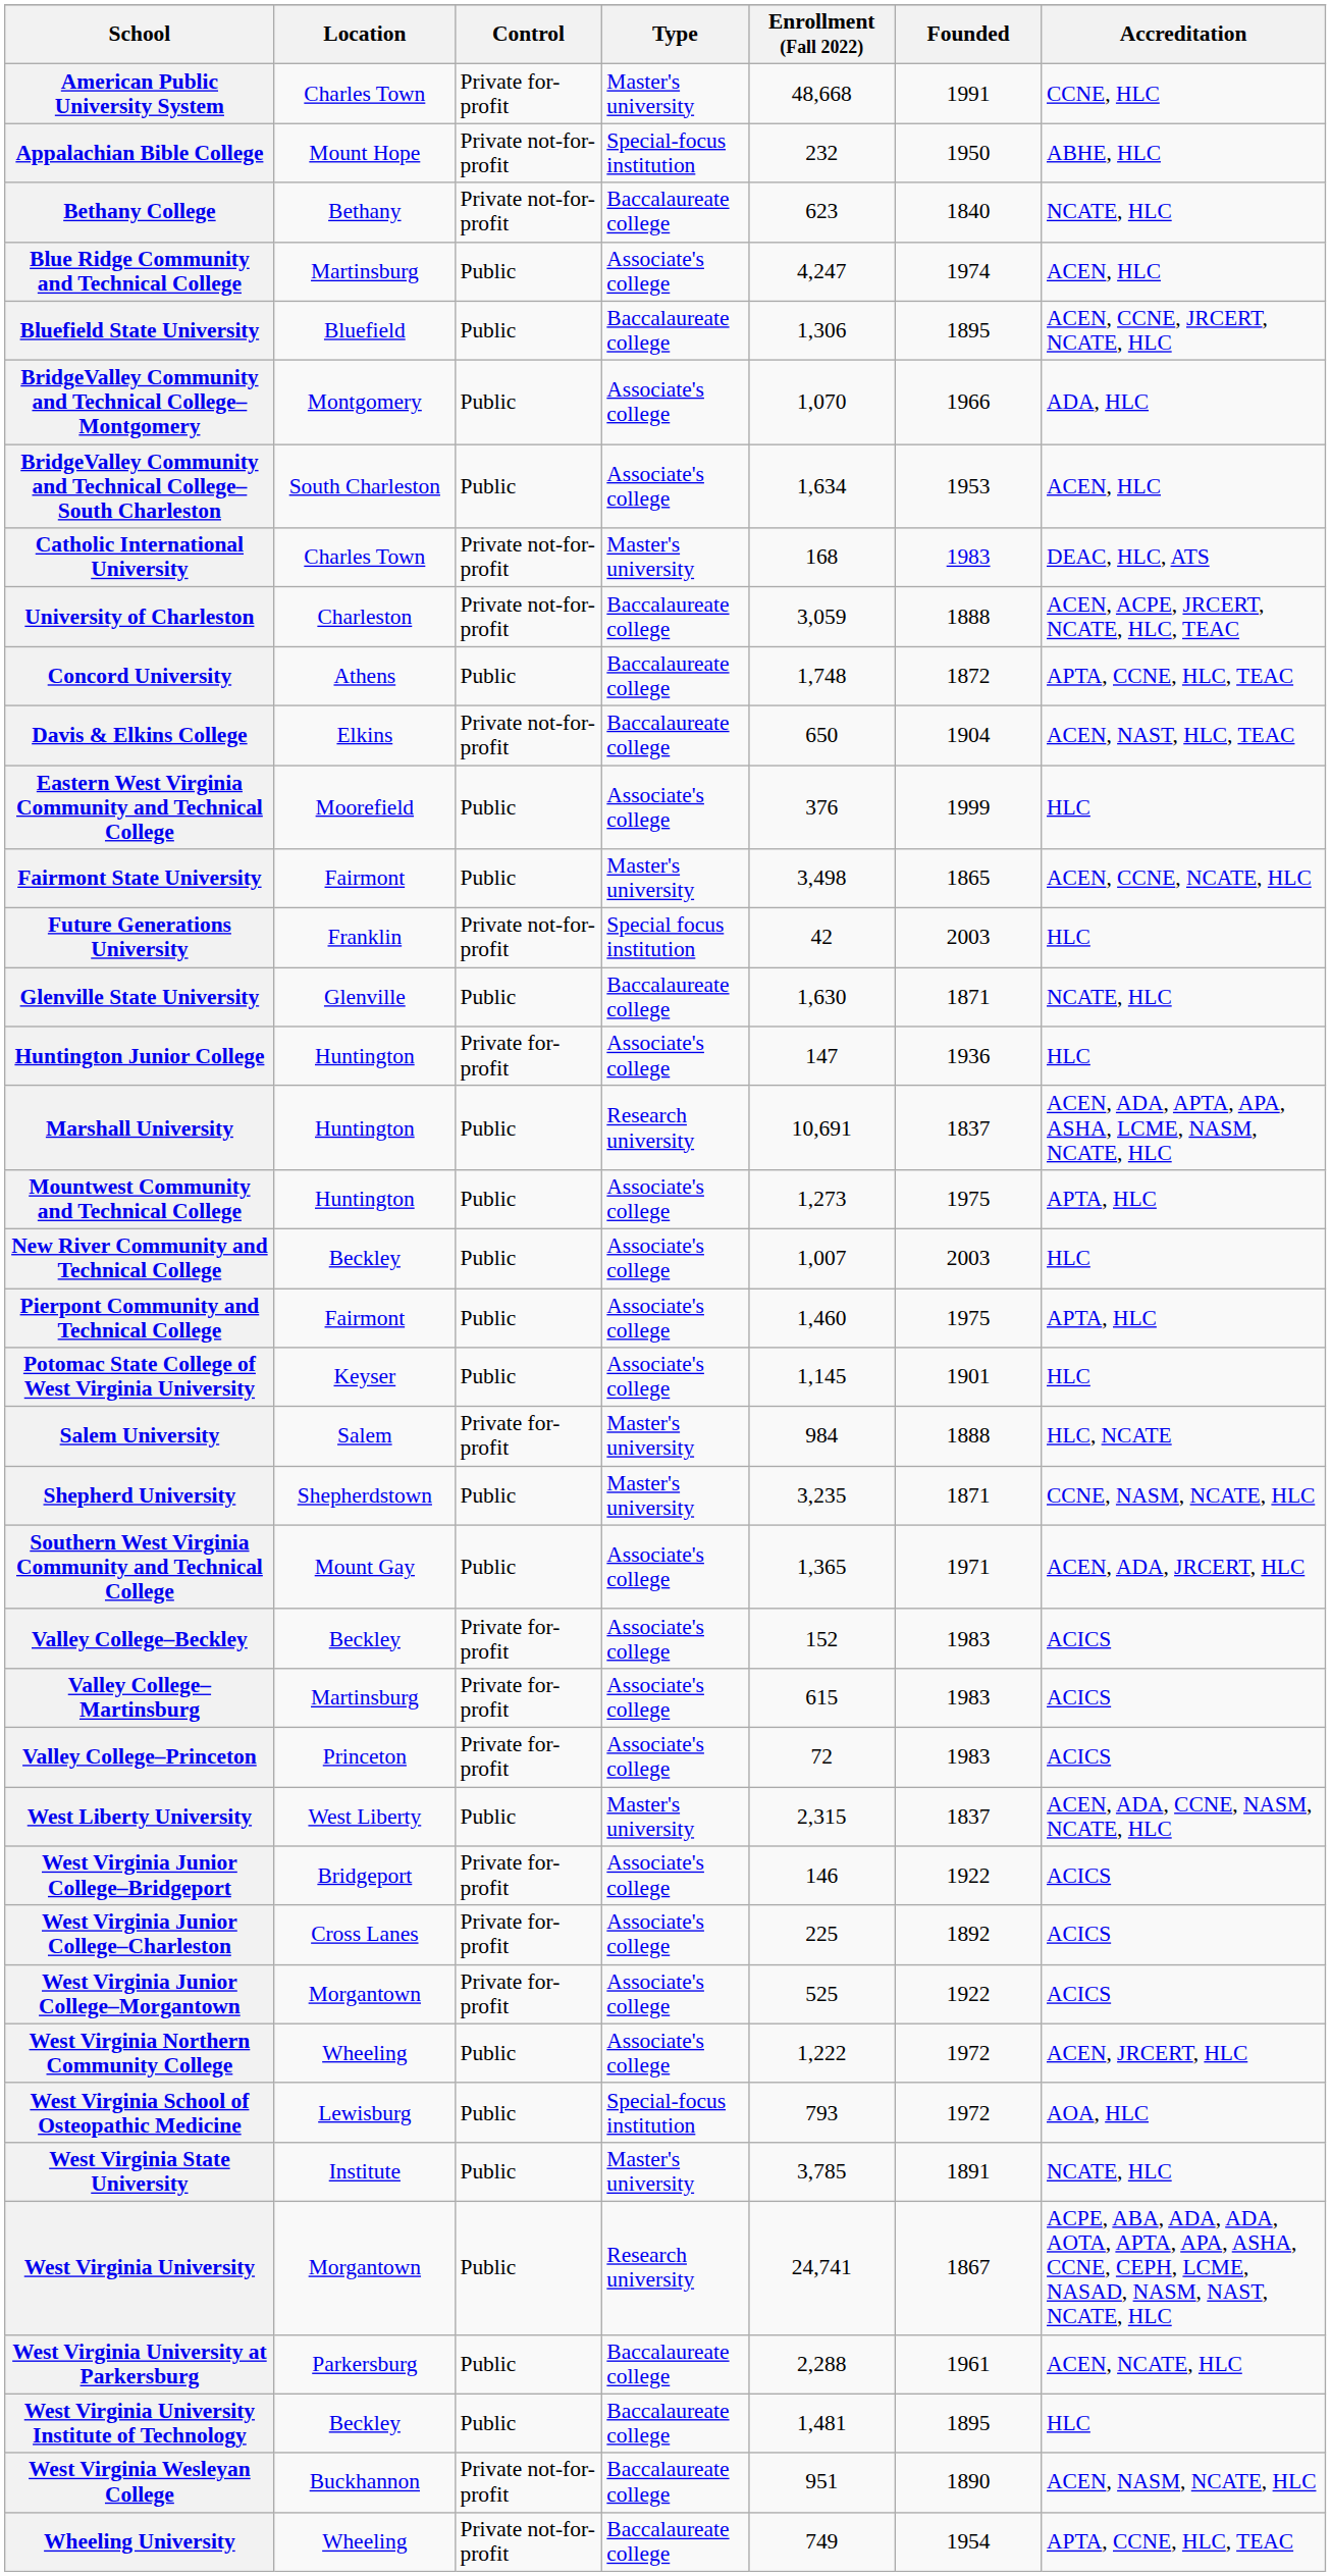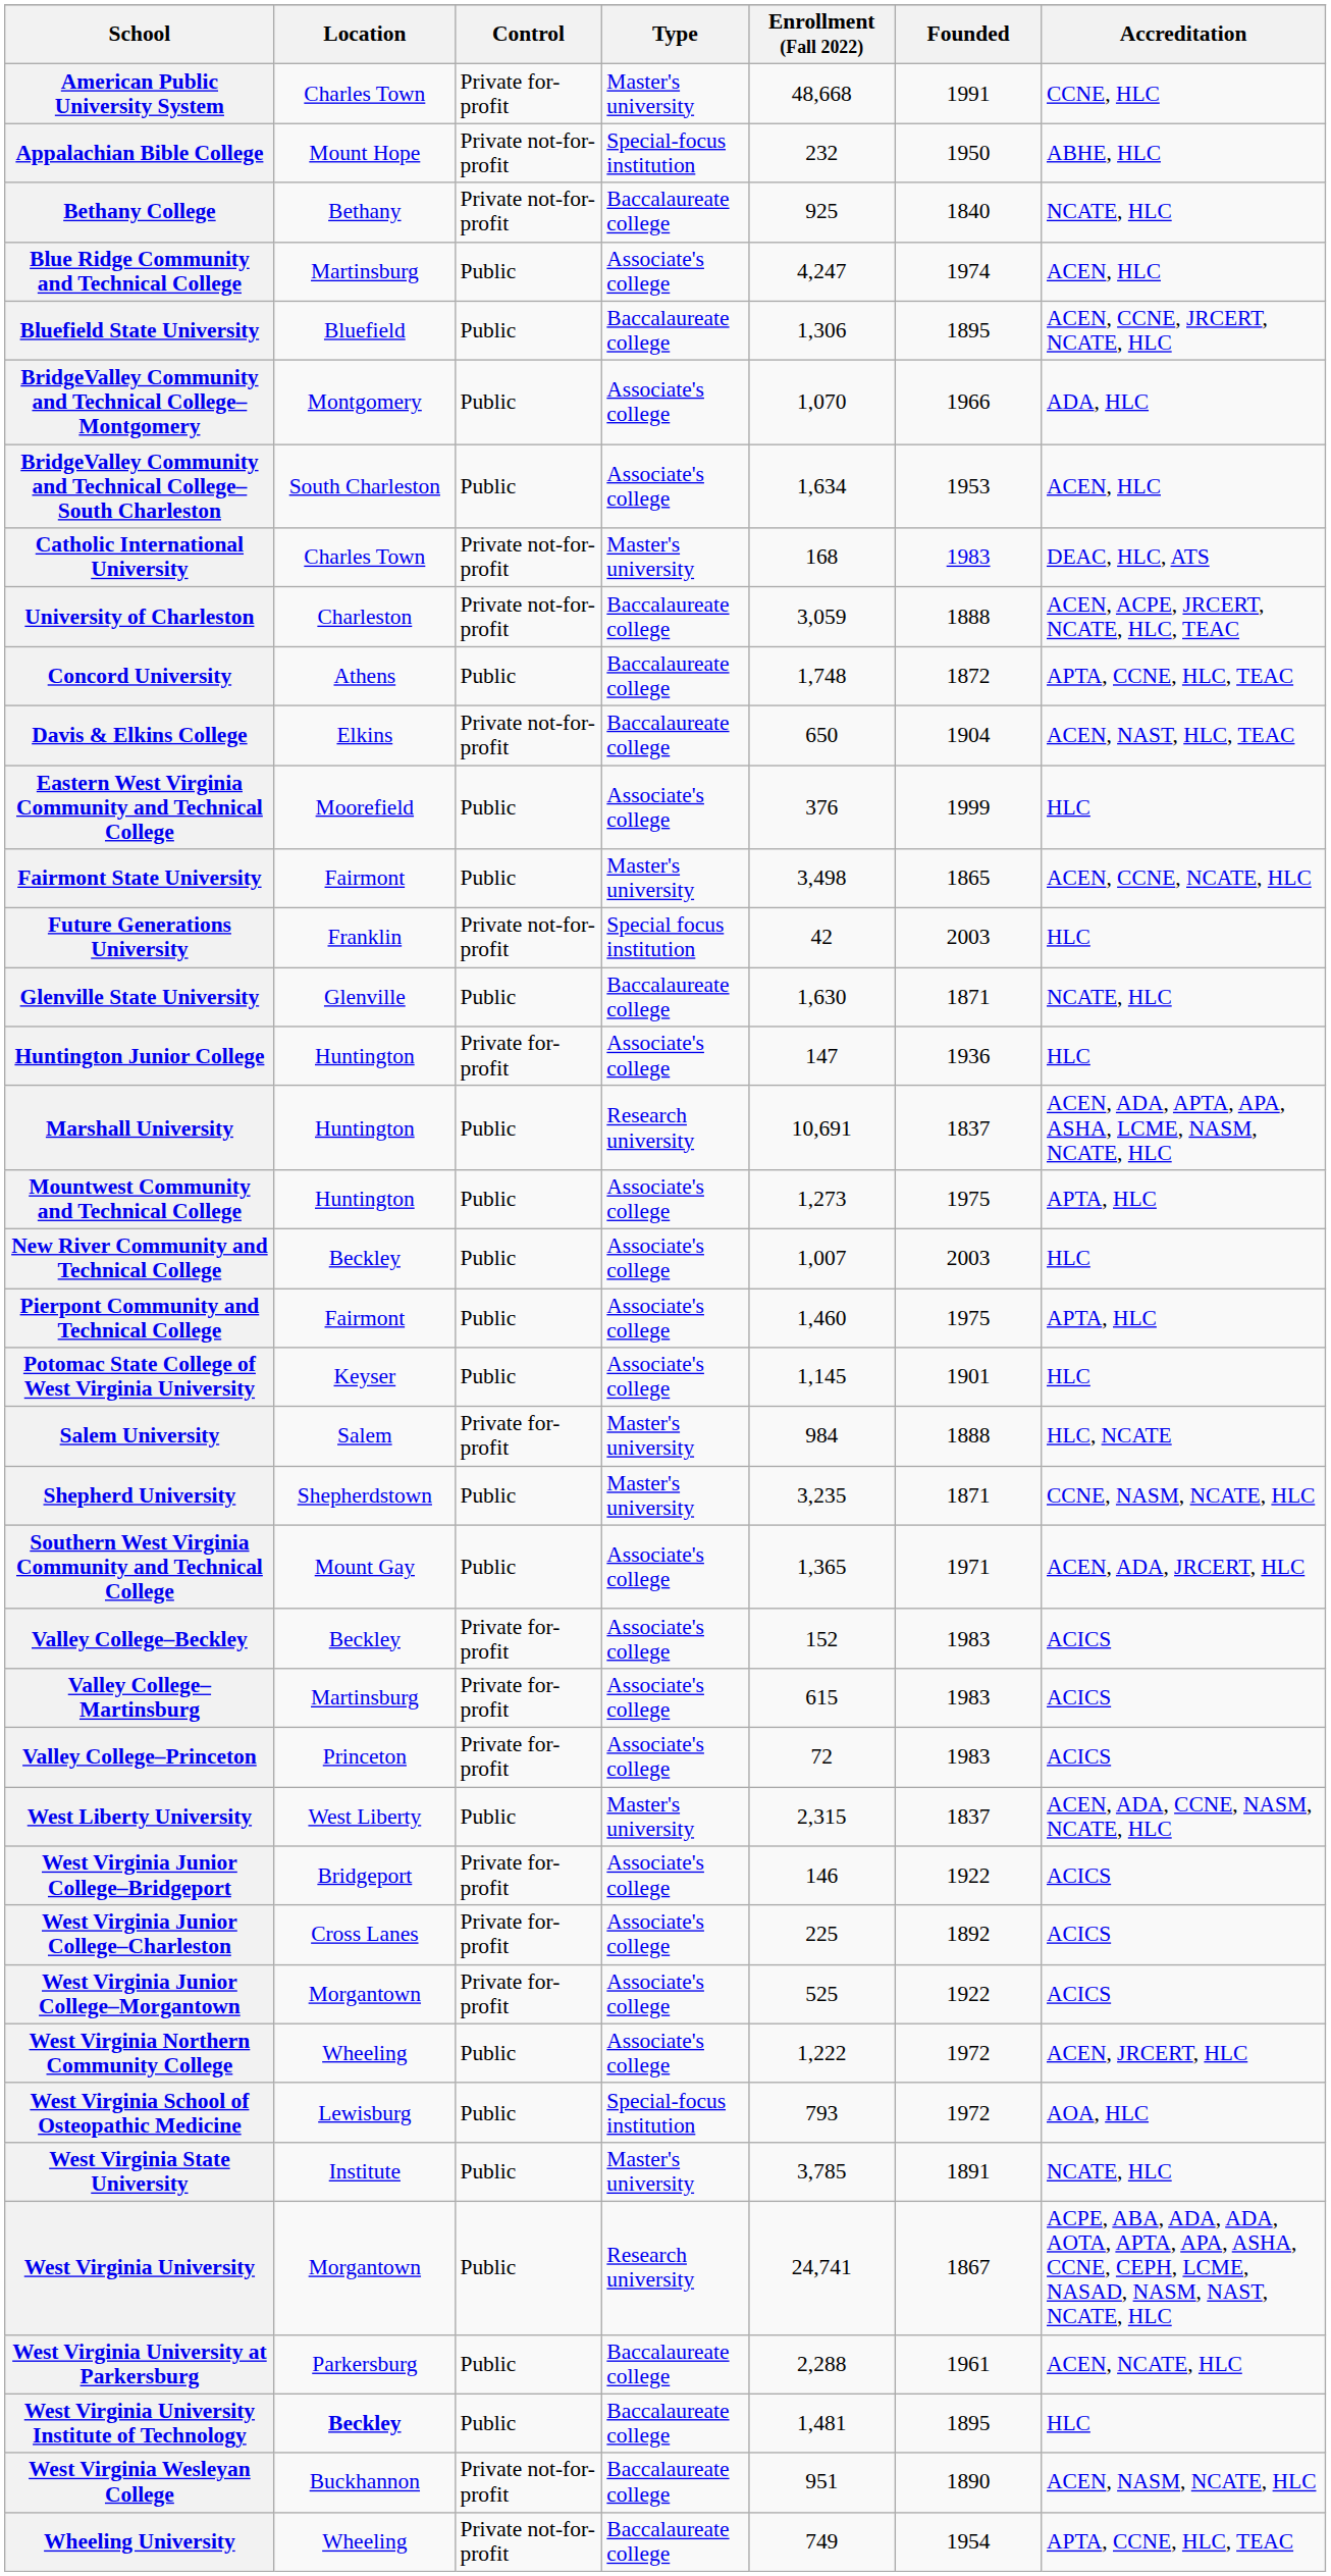Bethany College | Enrollment (Fall 2022): 623 -> 925
West Virginia University Institute of Technology | Location: normal -> bold
